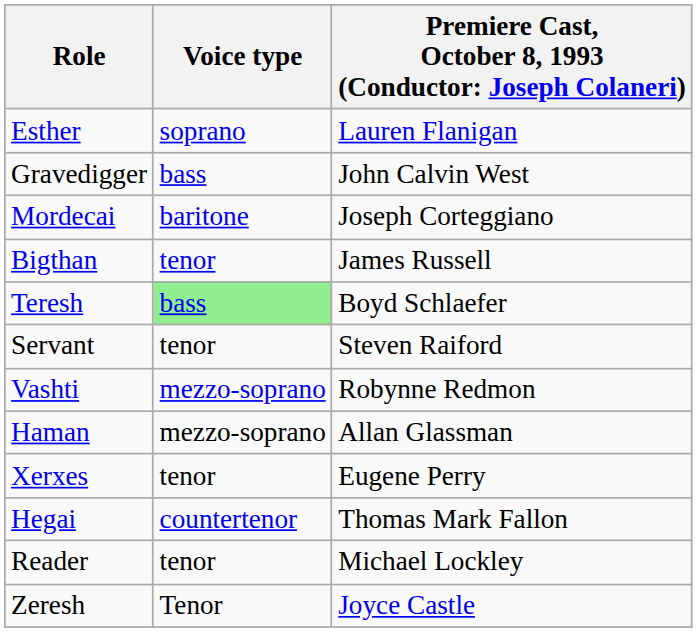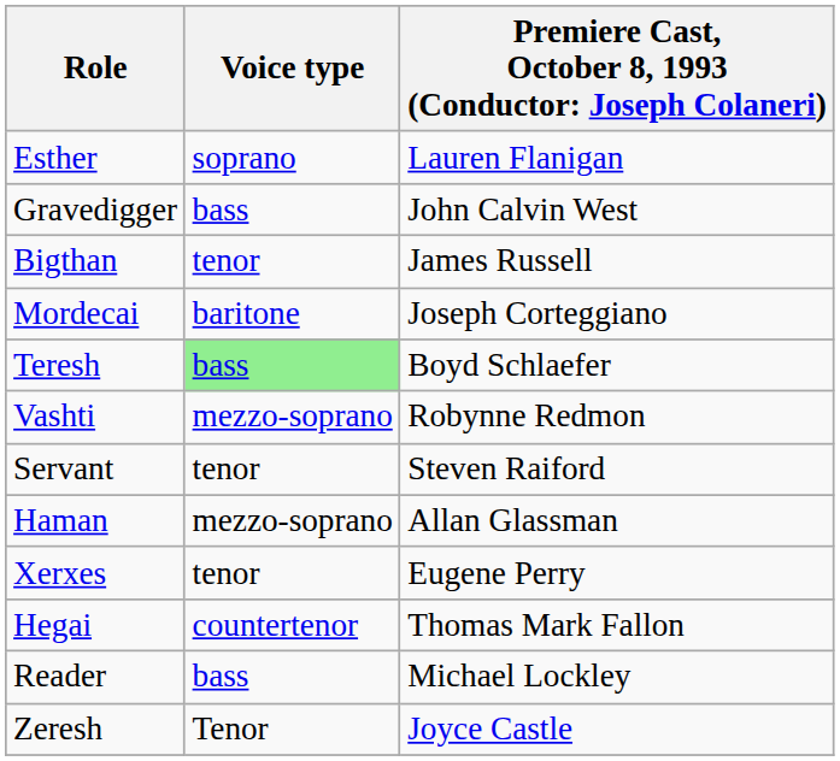rows swapped: Mordecai <-> Bigthan
rows swapped: Servant <-> Vashti
Reader | Voice type: tenor -> bass
